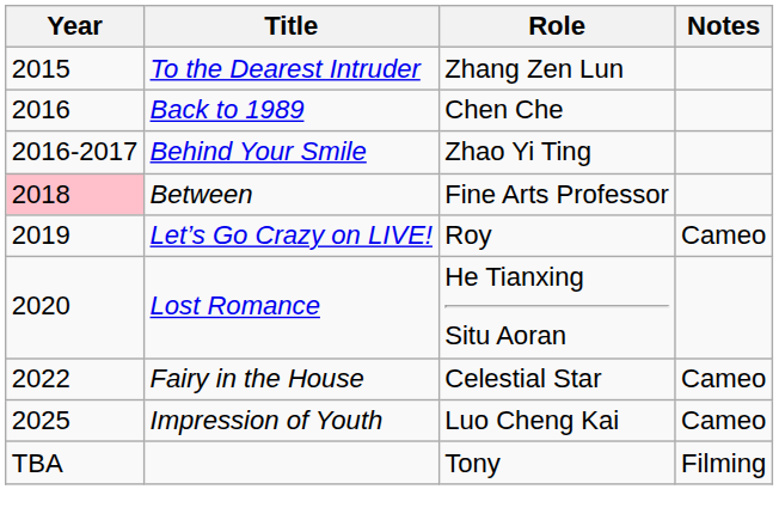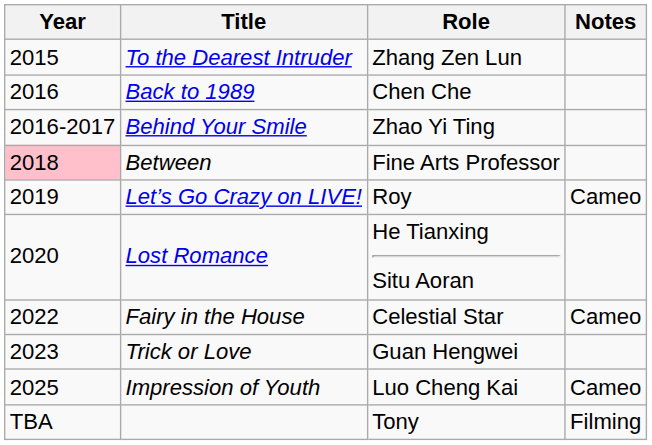+ row: 2023 | Trick or Love | Guan Hengwei
